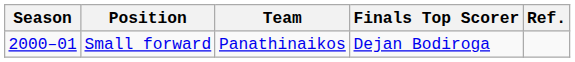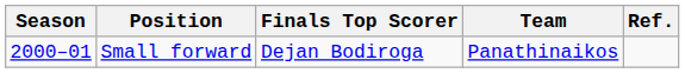columns swapped: Finals Top Scorer <-> Team
